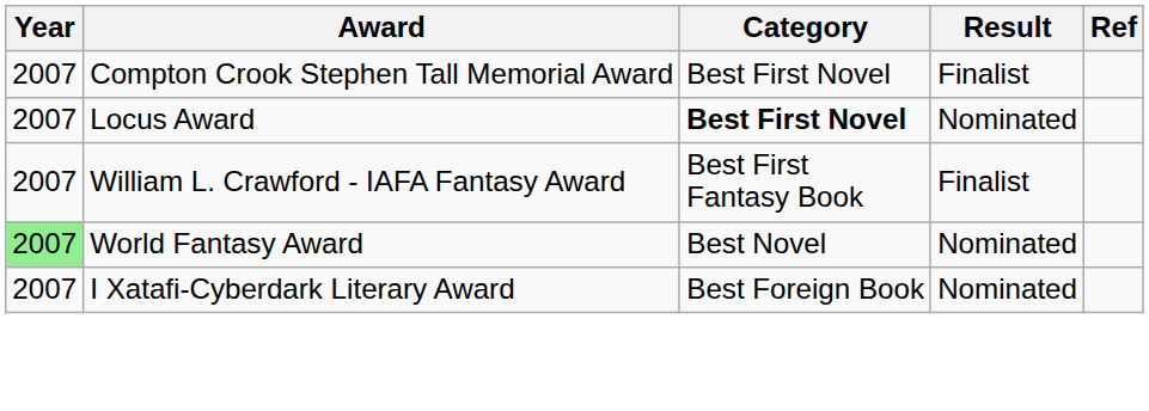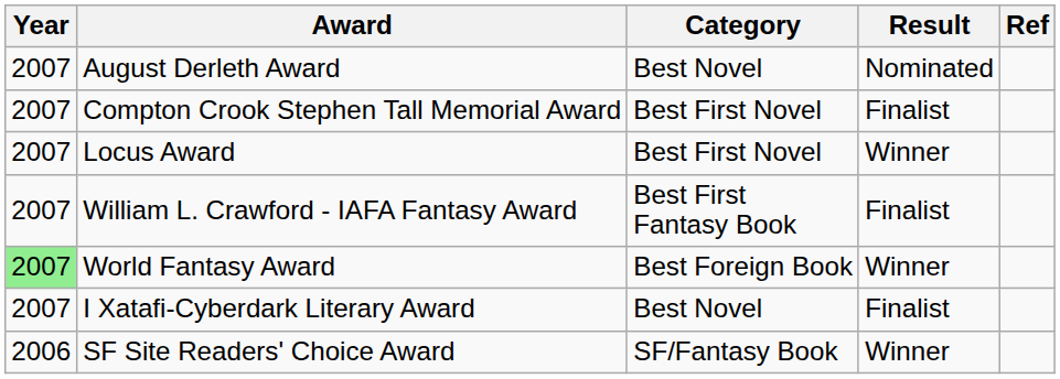+ row: 2007 | August Derleth Award | Best Novel | Nominated
Locus Award | Category: bold -> normal
Locus Award | Result: Nominated -> Winner
World Fantasy Award | Category: Best Novel -> Best Foreign Book
World Fantasy Award | Result: Nominated -> Winner
I Xatafi-Cyberdark Literary Award | Category: Best Foreign Book -> Best Novel
I Xatafi-Cyberdark Literary Award | Result: Nominated -> Finalist
+ row: 2006 | SF Site Readers' Choice Award | SF/Fantasy Book | Winner
